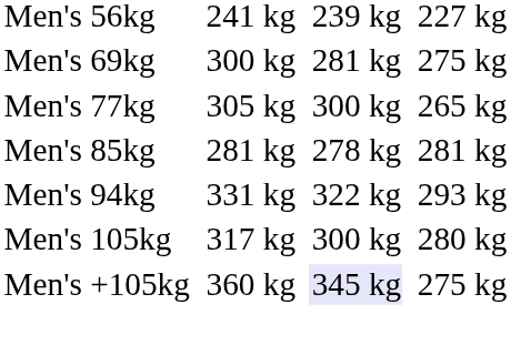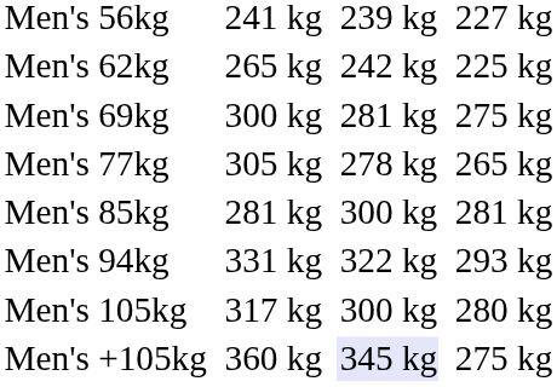+ row: Men's 62kg | 265 kg | 242 kg | 225 kg
Men's 77kg | column 5: 300 kg -> 278 kg
Men's 85kg | column 5: 278 kg -> 300 kg
